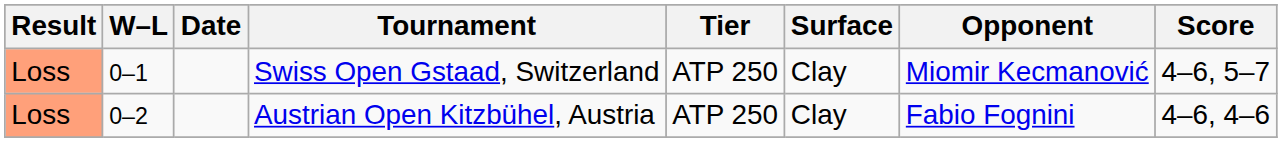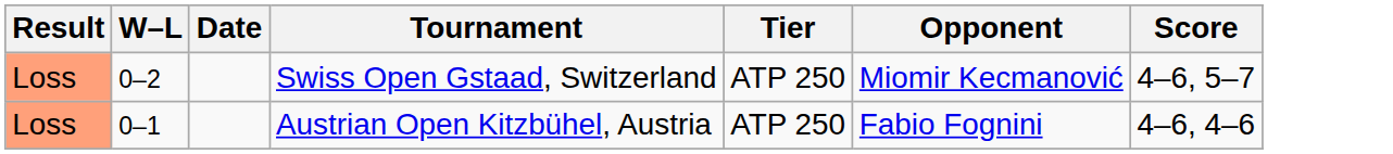- column: Surface | Clay | Clay
Swiss Open Gstaad, Switzerland | W–L: 0–1 -> 0–2
Austrian Open Kitzbühel, Austria | W–L: 0–2 -> 0–1
